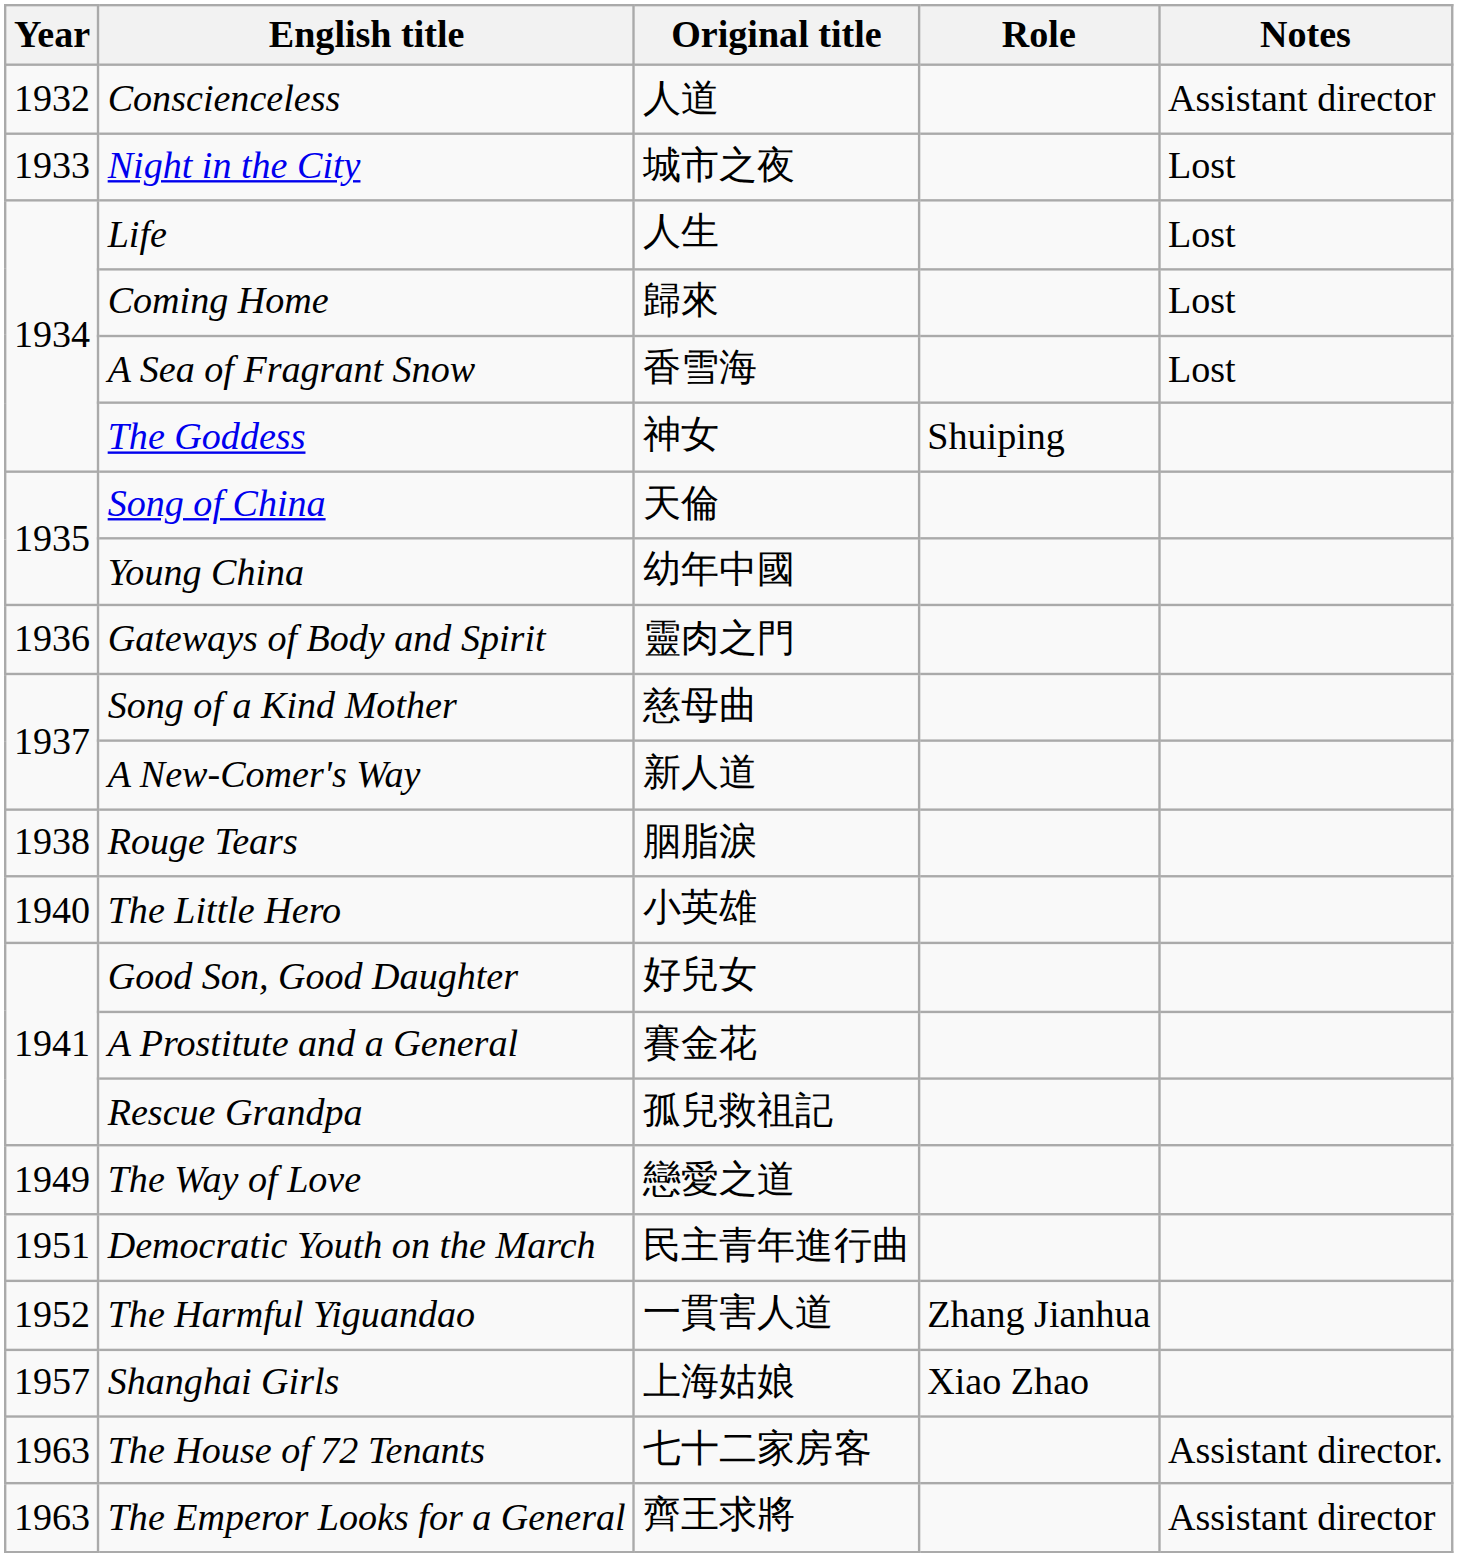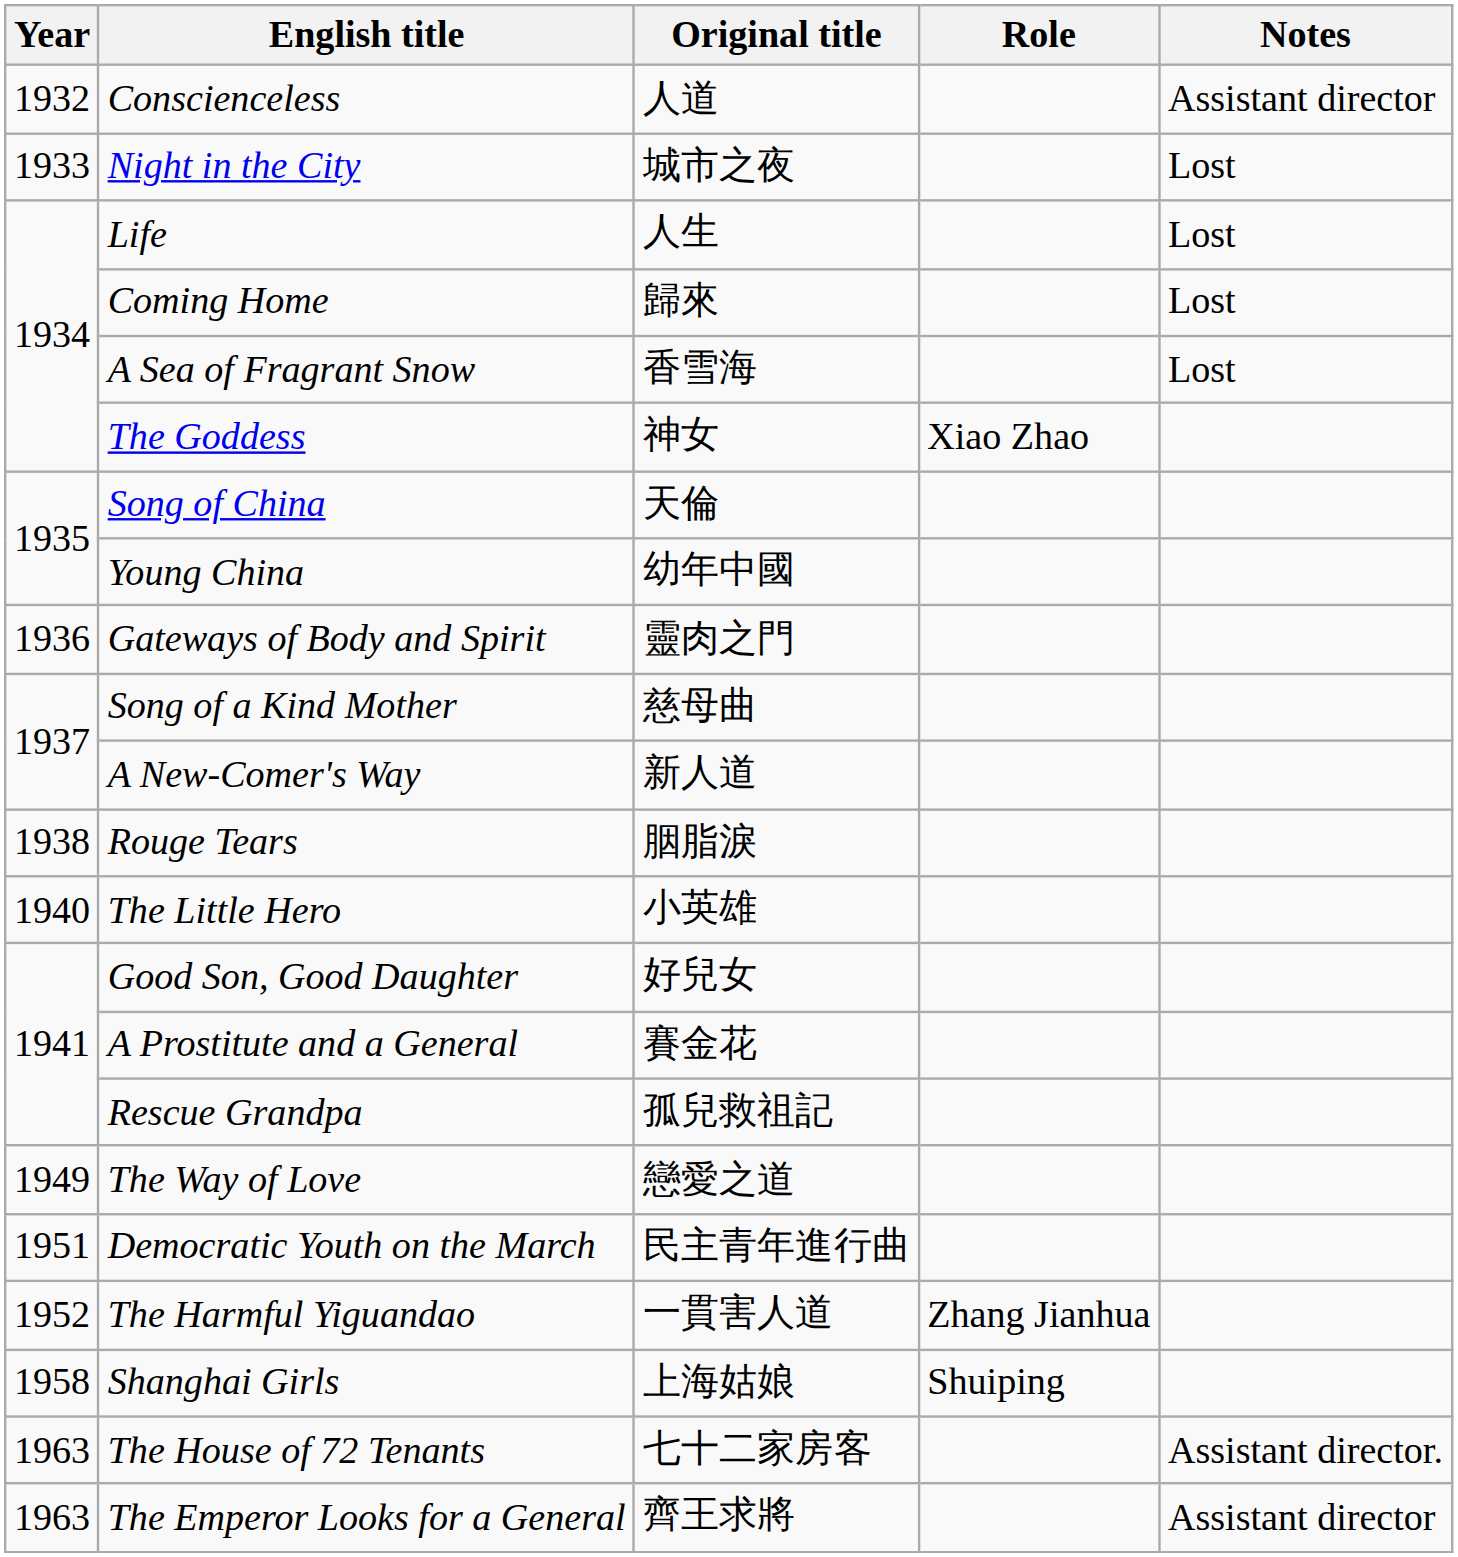The Goddess | Role: Shuiping -> Xiao Zhao
Shanghai Girls | Year: 1957 -> 1958
Shanghai Girls | Role: Xiao Zhao -> Shuiping
